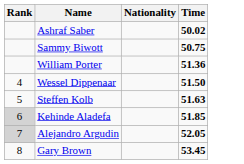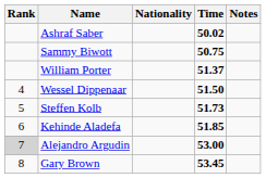+ column: Notes
William Porter | Time: 51.36 -> 51.37
Steffen Kolb | Time: 51.63 -> 51.73
Kehinde Aladefa | Rank: lightgrey background -> no background
Alejandro Argudin | Time: 52.05 -> 53.00
